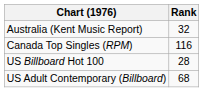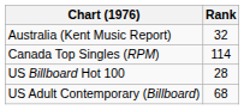Canada Top Singles (RPM) | Rank: 116 -> 114
